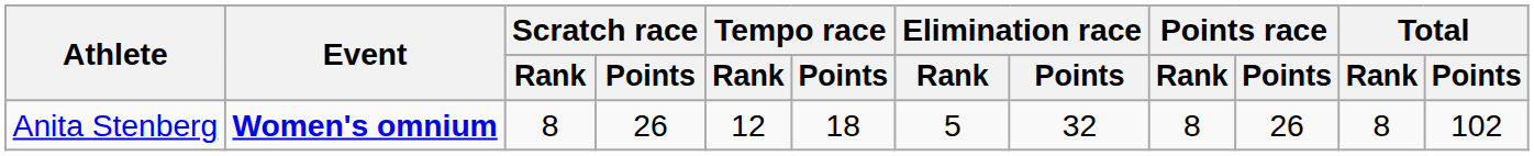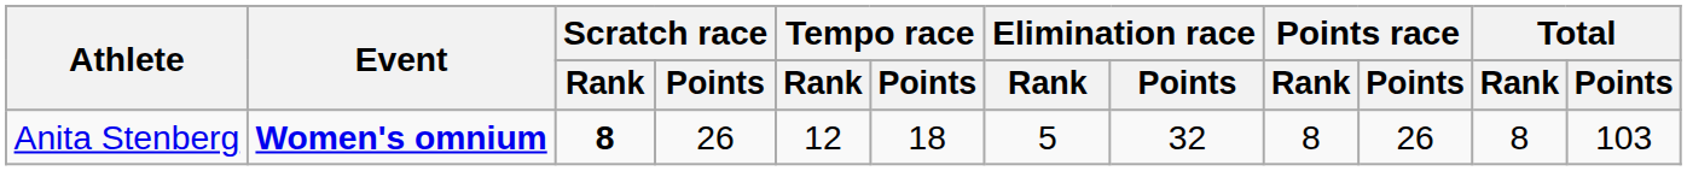Anita Stenberg | Scratch race / Rank: normal -> bold
Anita Stenberg | Total / Points: 102 -> 103
